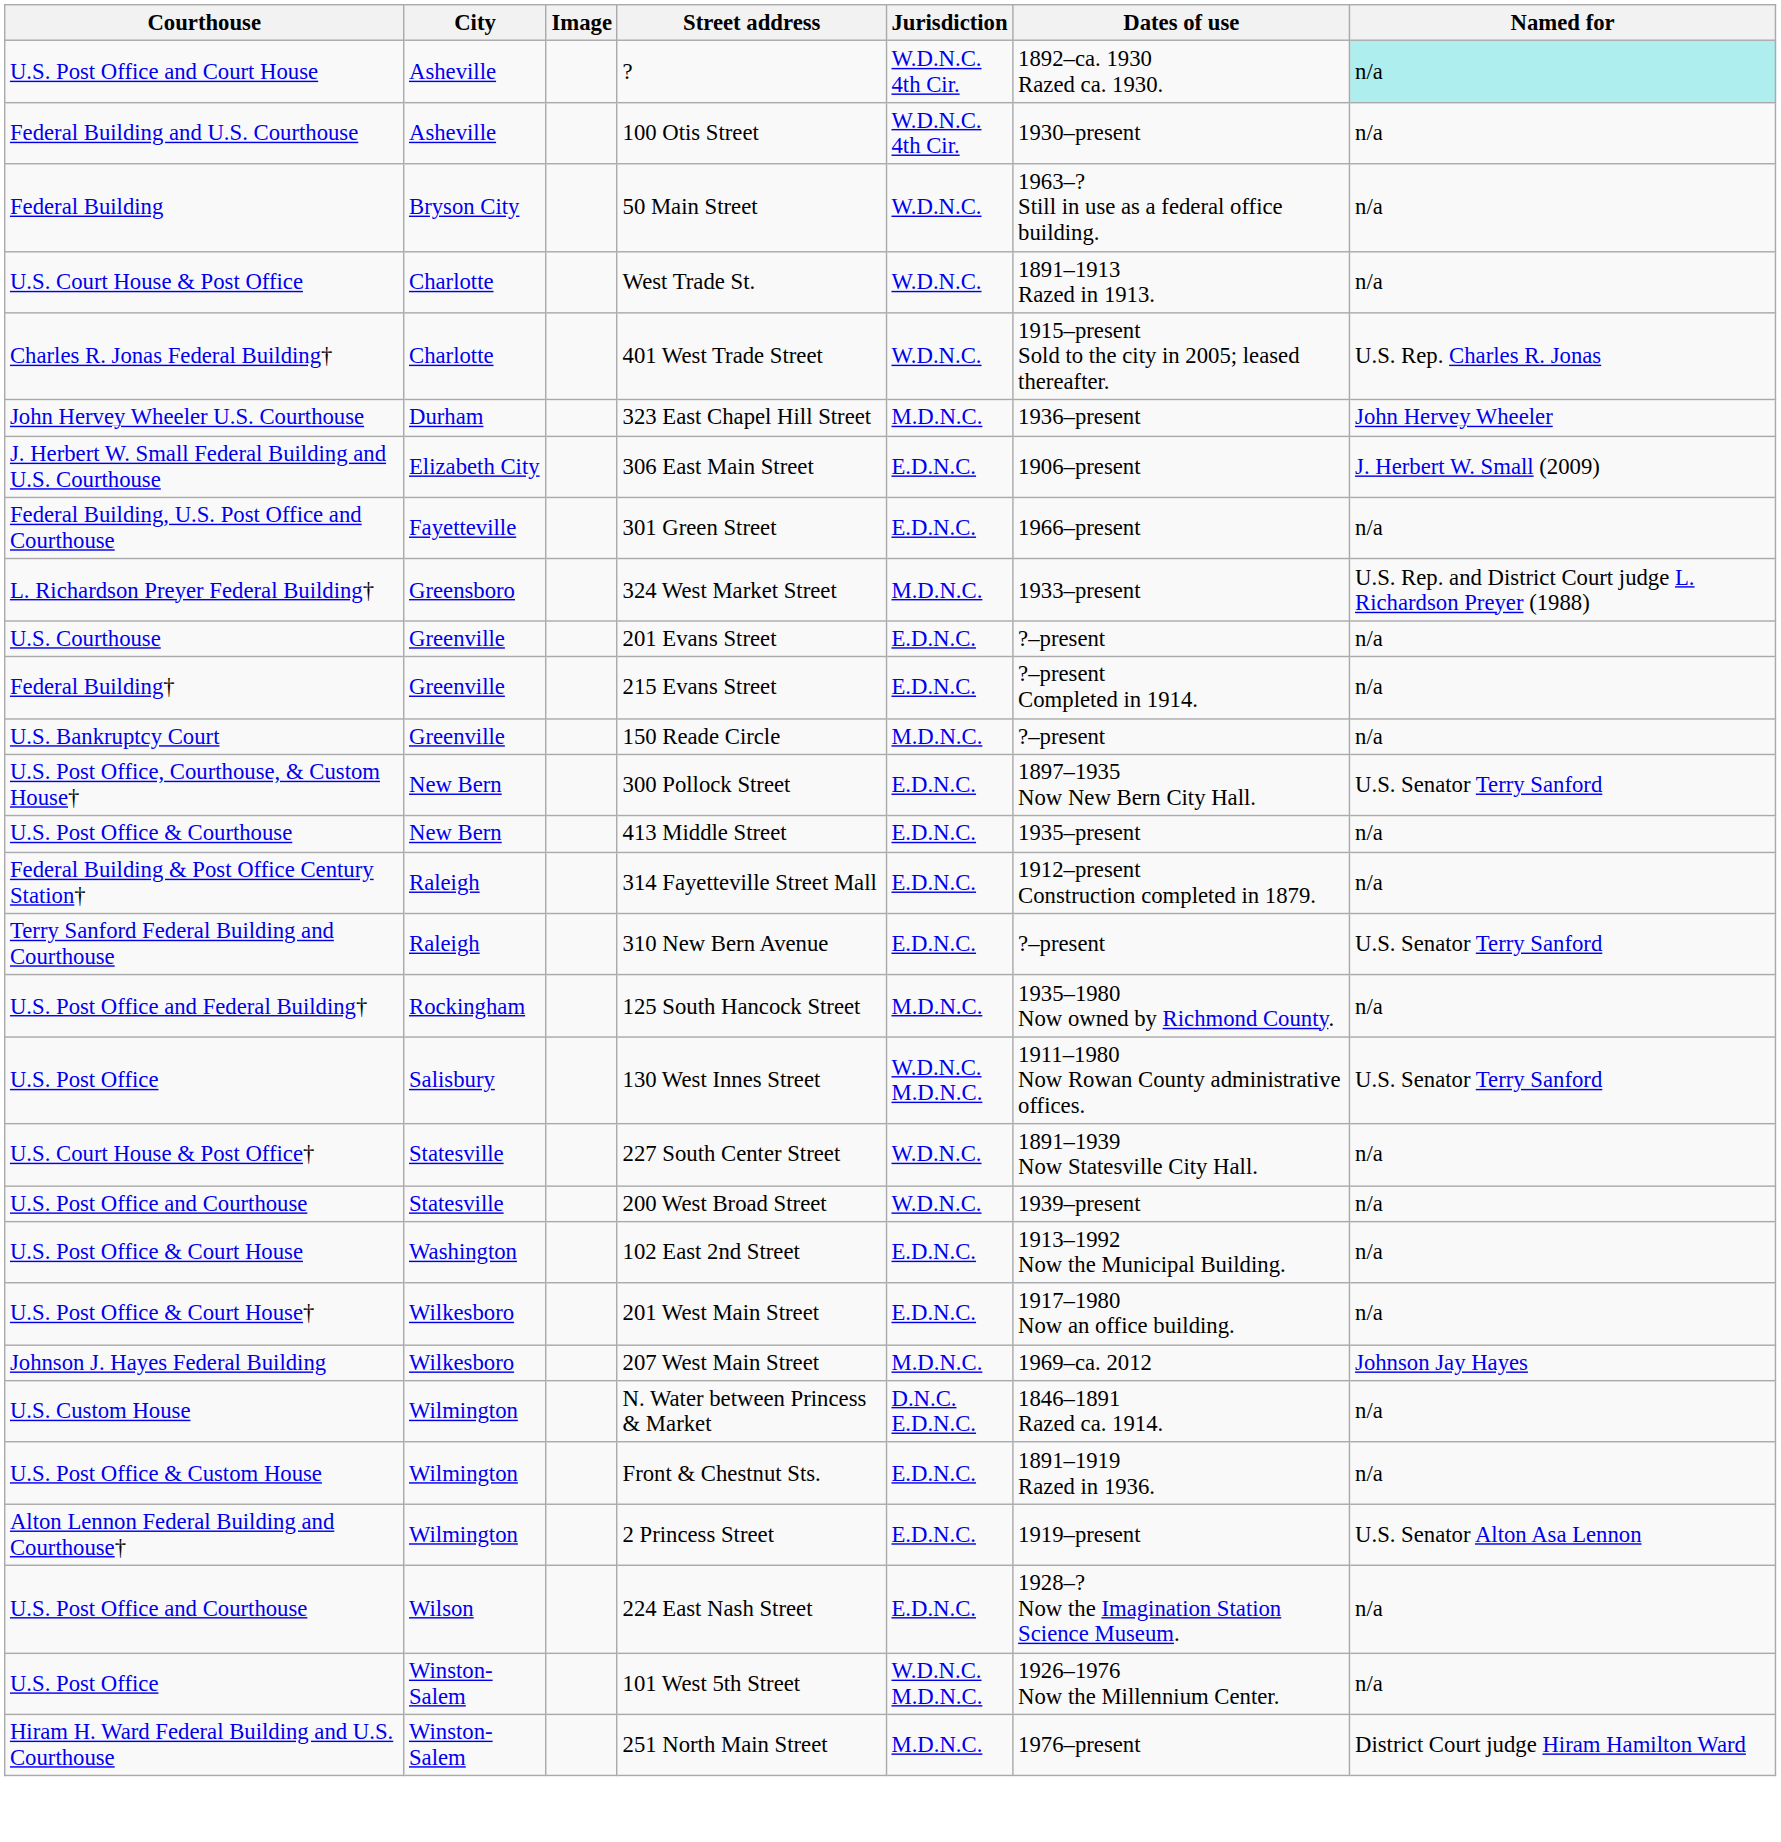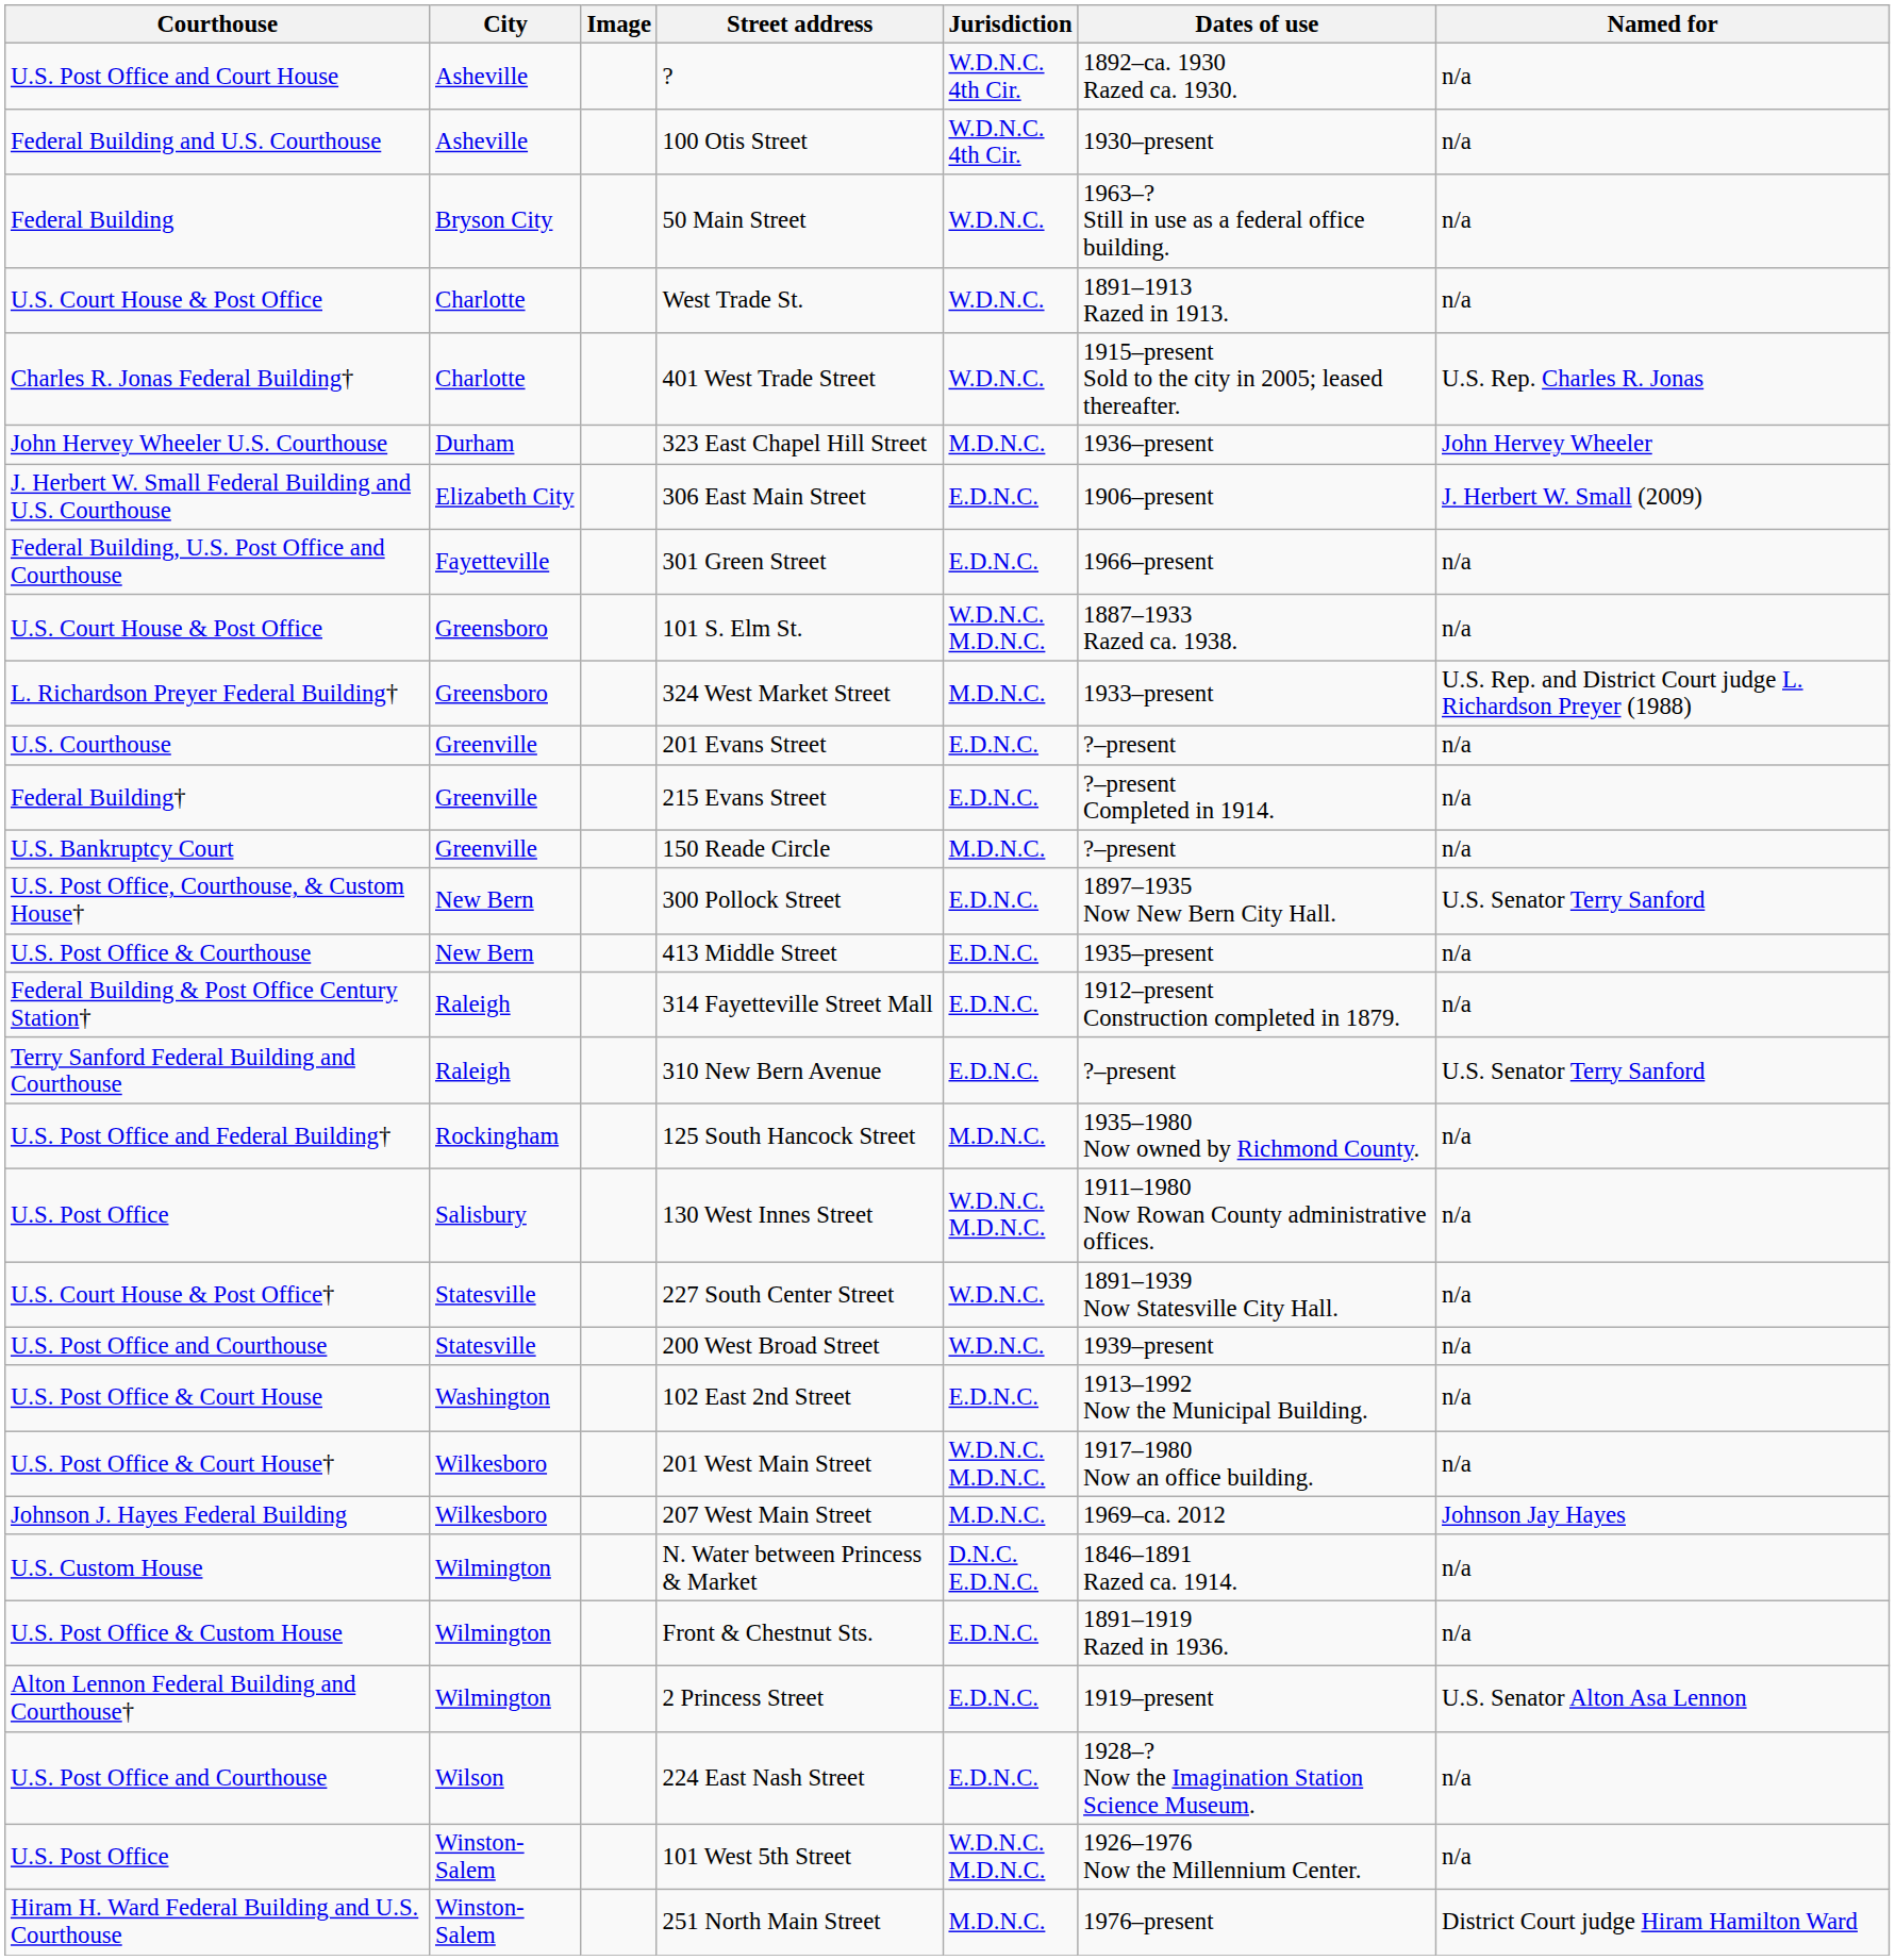? | Named for: paleturquoise background -> no background
+ row: U.S. Court House & Post Office | Greensboro | 101 S. Elm St. | W.D.N.C. M.D.N.C. | 1887–1933 Razed ca. 1938. | n/a
130 West Innes Street | Named for: U.S. Senator Terry Sanford -> n/a
201 West Main Street | Jurisdiction: E.D.N.C. -> W.D.N.C. M.D.N.C.
